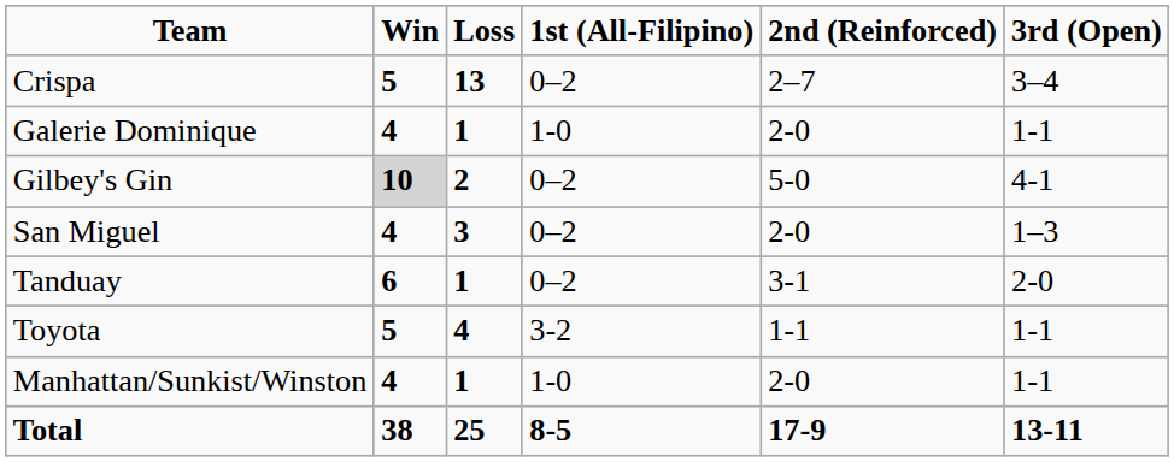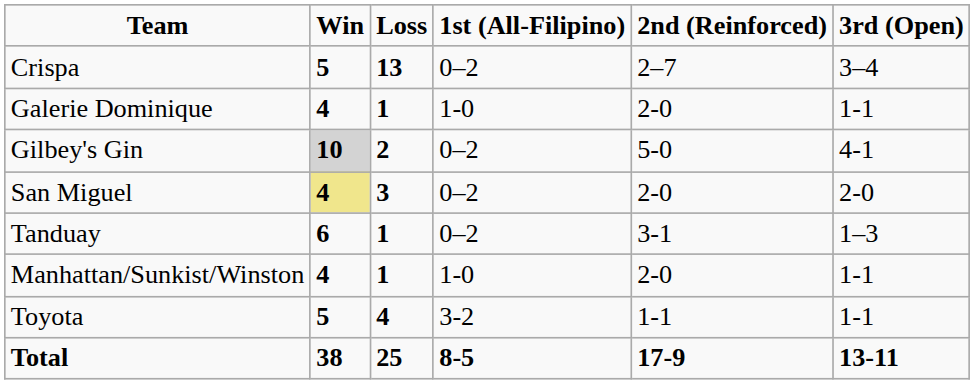San Miguel | Win: no background -> khaki background
San Miguel | 3rd (Open): 1–3 -> 2-0
Tanduay | 3rd (Open): 2-0 -> 1–3
rows swapped: Toyota <-> Manhattan/Sunkist/Winston
